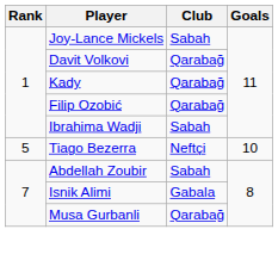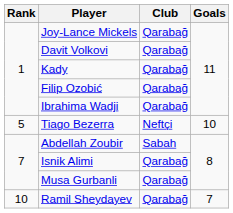Joy-Lance Mickels | Club: Sabah -> Qarabağ
Ibrahima Wadji | Club: Sabah -> Qarabağ
Isnik Alimi | Club: Gabala -> Qarabağ
+ row: 10 | Ramil Sheydayev | Qarabağ | 7
